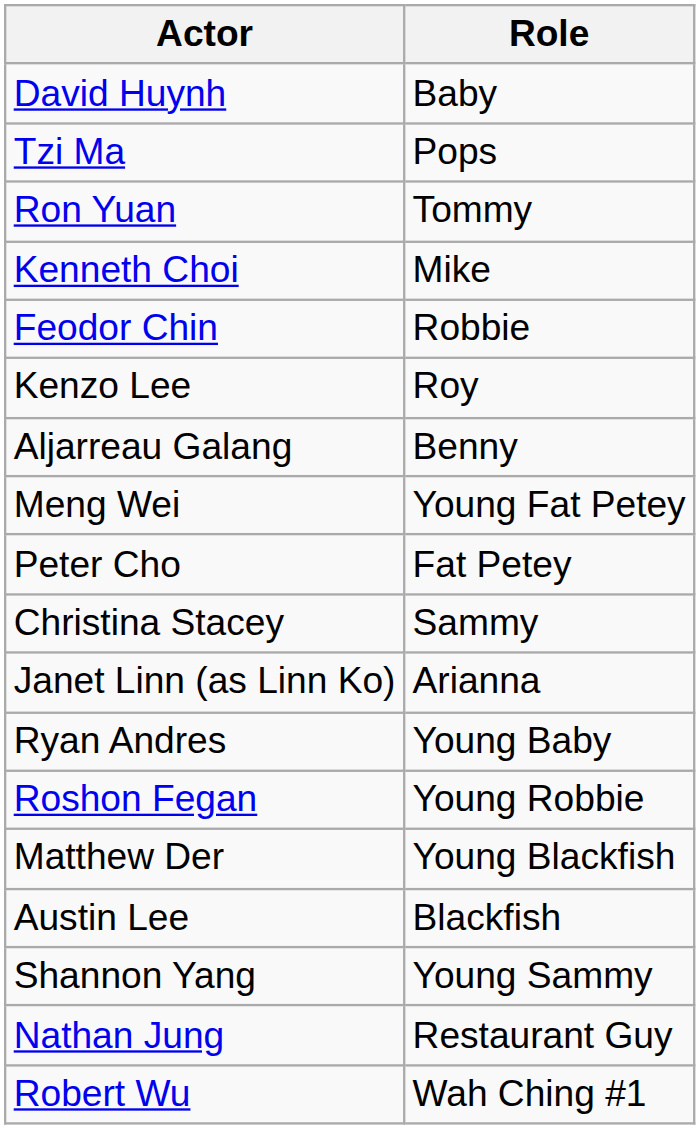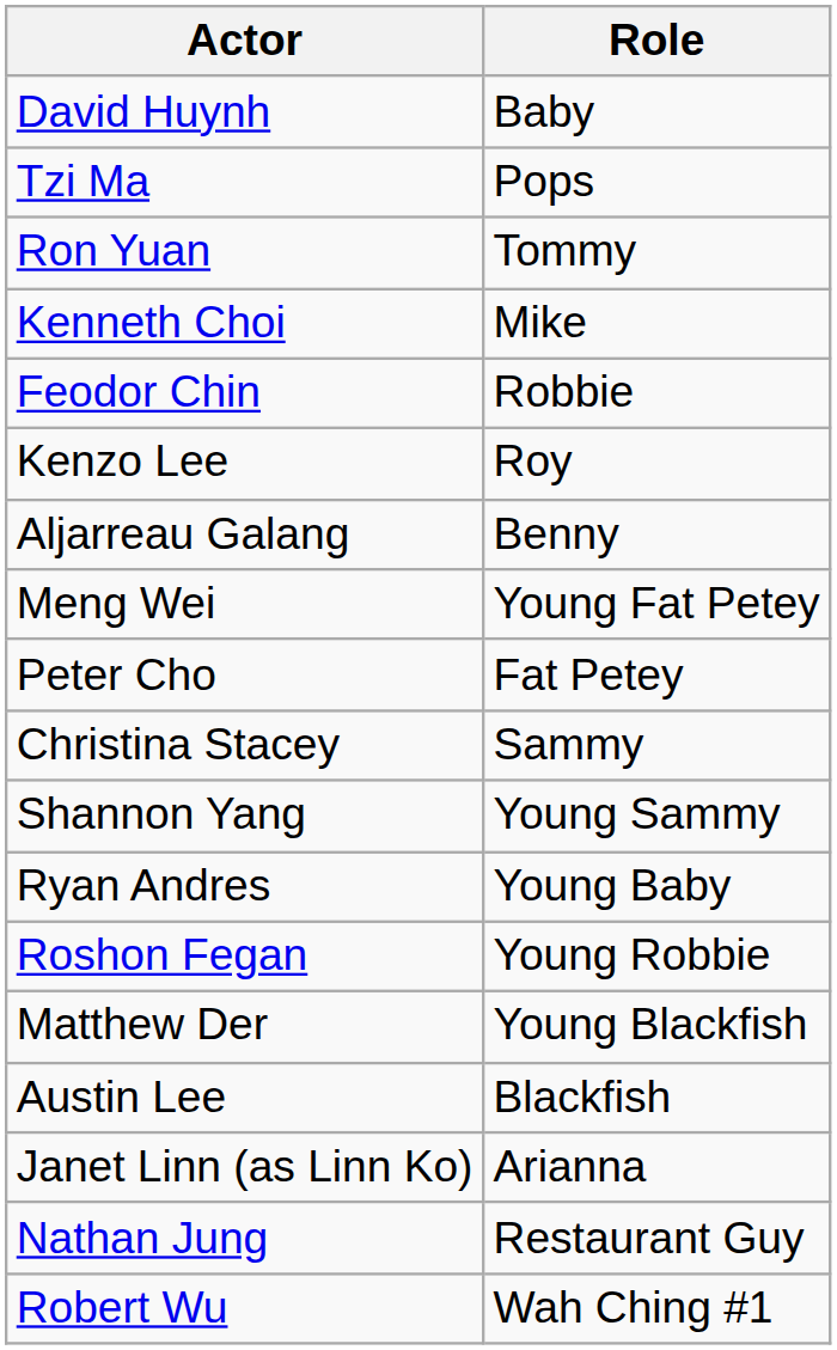rows swapped: Janet Linn (as Linn Ko) <-> Shannon Yang
